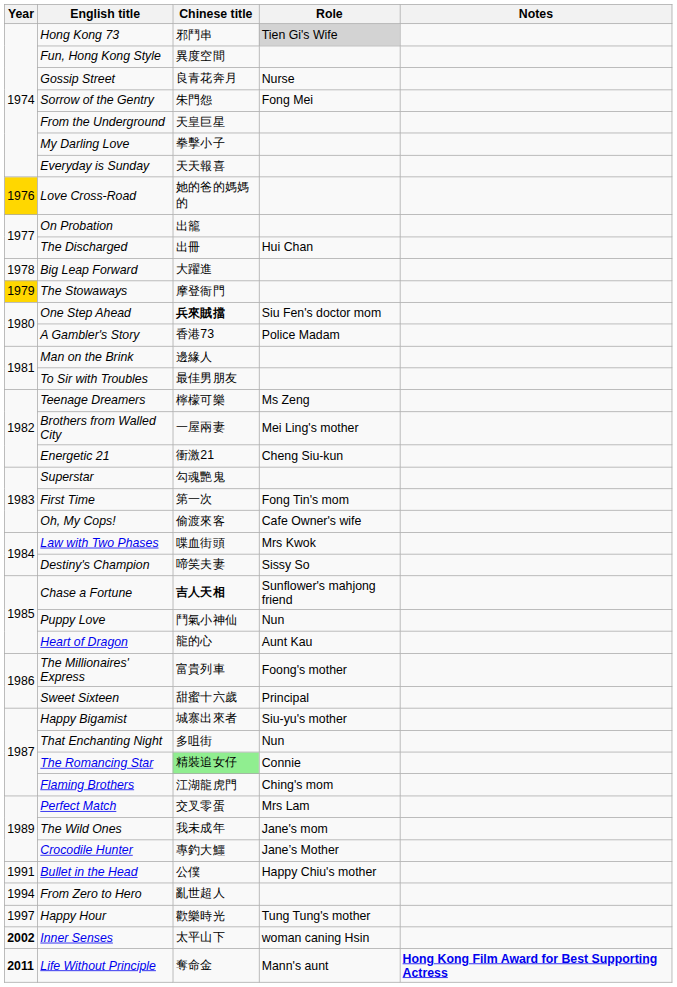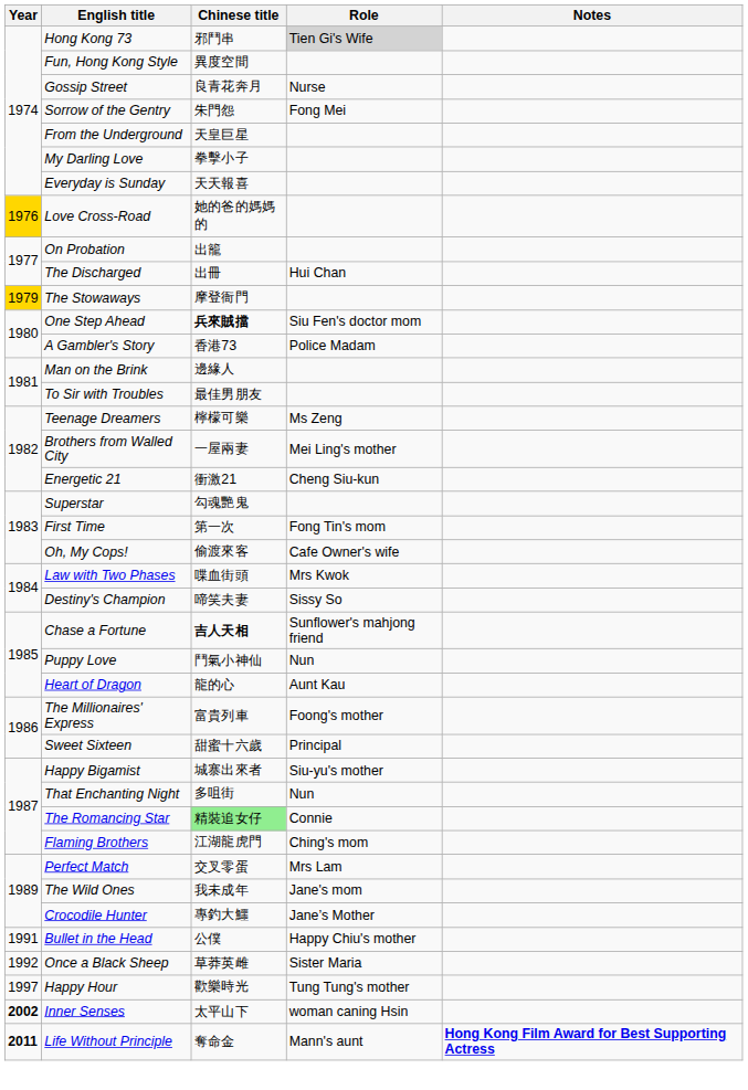- row: 1978 | Big Leap Forward | 大躍進
+ row: 1992 | Once a Black Sheep | 草莽英雌 | Sister Maria
- row: 1994 | From Zero to Hero | 亂世超人
